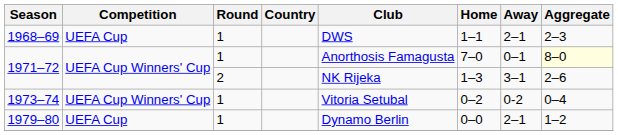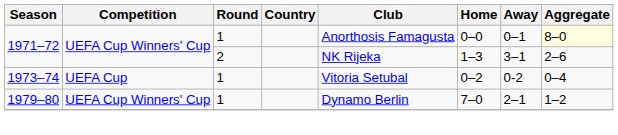- row: 1968–69 | UEFA Cup | 1 | DWS | 1–1 | 2–1 | 2–3
1971–72 / 1 | Home: 7–0 -> 0–0
1973–74 | Competition: UEFA Cup Winners' Cup -> UEFA Cup
1979–80 | Competition: UEFA Cup -> UEFA Cup Winners' Cup
1979–80 | Home: 0–0 -> 7–0
